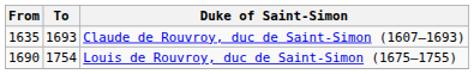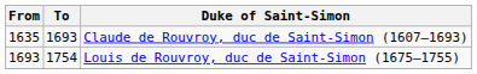Louis de Rouvroy, duc de Saint-Simon (1675–1755) | From: 1690 -> 1693
